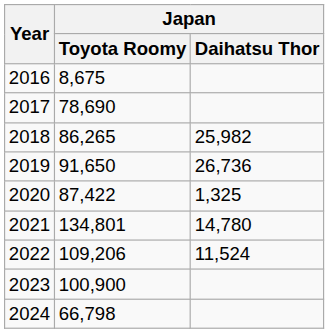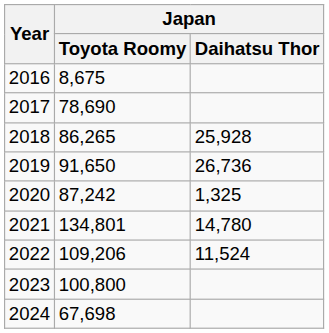2018 | Japan / Daihatsu Thor: 25,982 -> 25,928
2020 | Japan / Toyota Roomy: 87,422 -> 87,242
2023 | Japan / Toyota Roomy: 100,900 -> 100,800
2024 | Japan / Toyota Roomy: 66,798 -> 67,698
